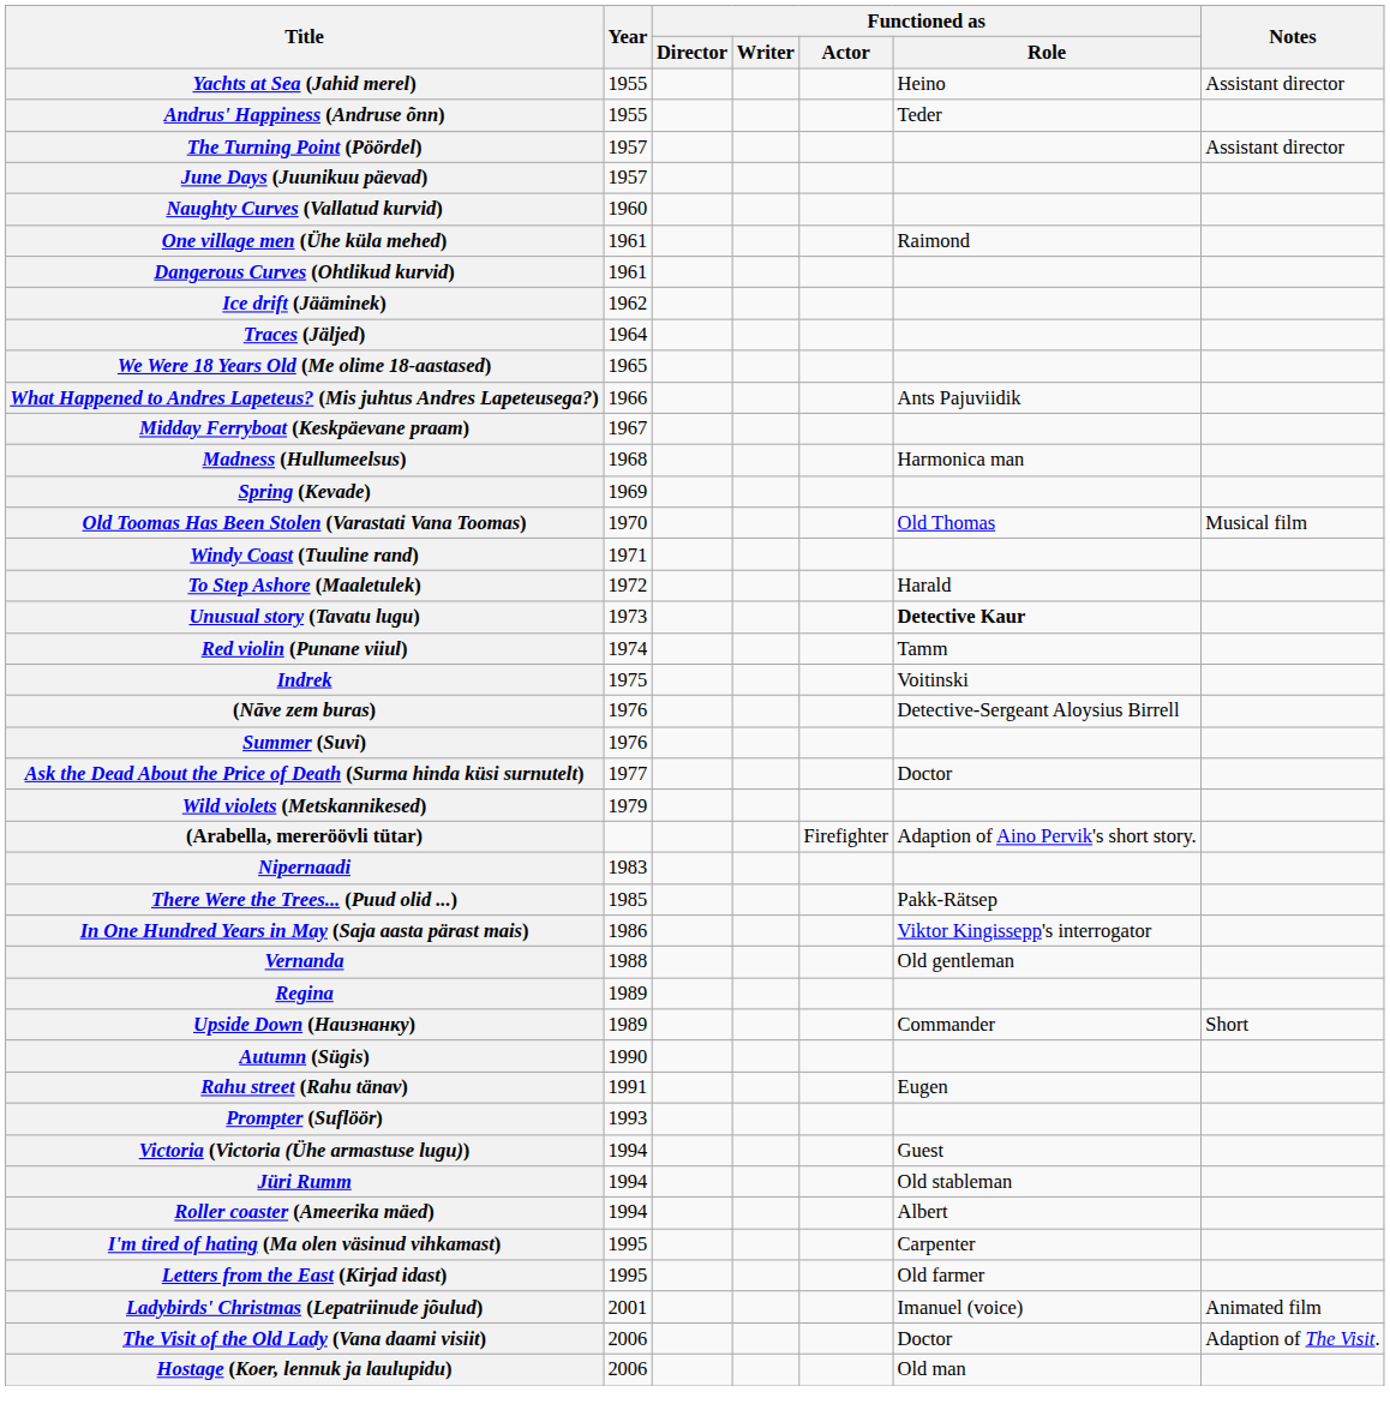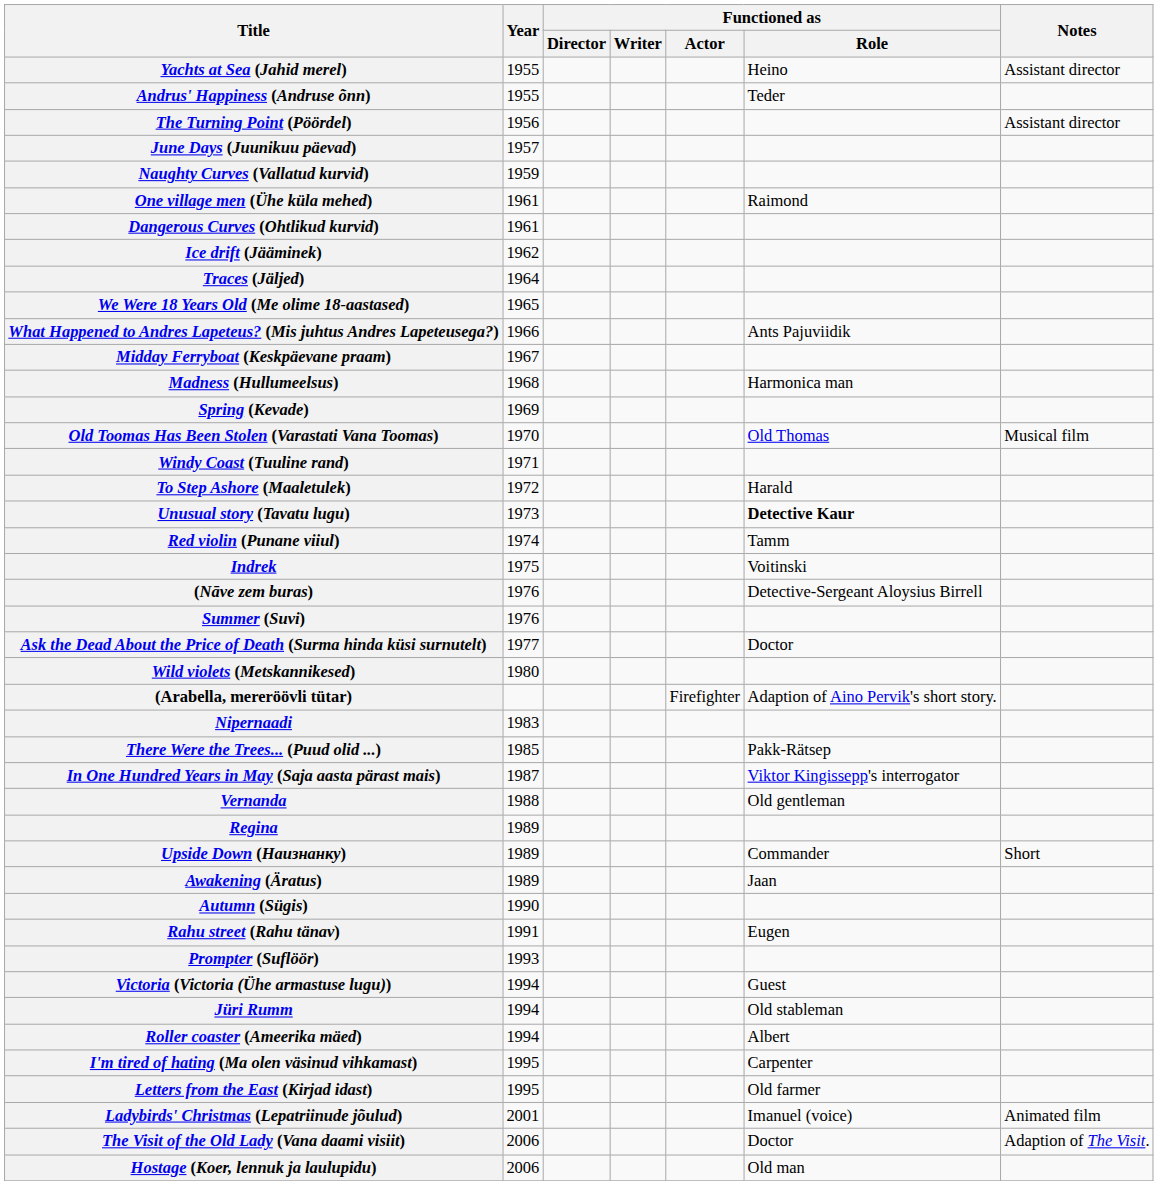The Turning Point (Pöördel) | Year: 1957 -> 1956
Naughty Curves (Vallatud kurvid) | Year: 1960 -> 1959
Wild violets (Metskannikesed) | Year: 1979 -> 1980
In One Hundred Years in May (Saja aasta pärast mais) | Year: 1986 -> 1987
+ row: Awakening (Äratus) | 1989 | Jaan
